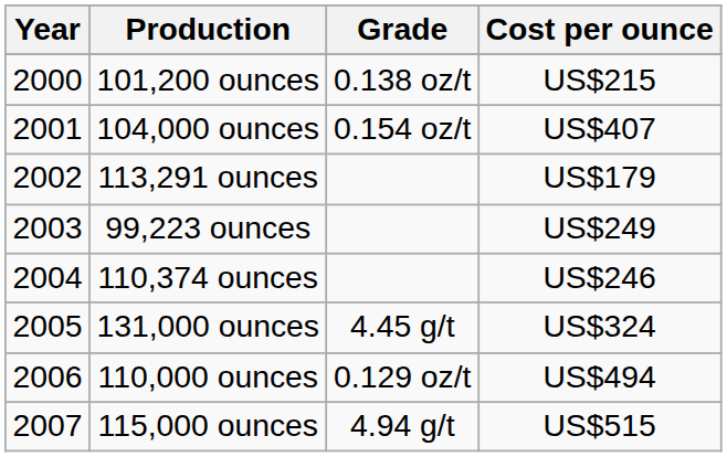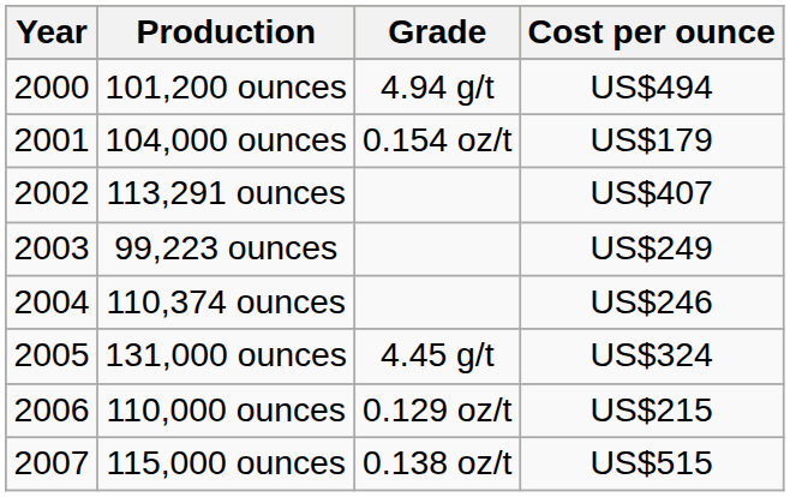101,200 ounces | Grade: 0.138 oz/t -> 4.94 g/t
101,200 ounces | Cost per ounce: US$215 -> US$494
104,000 ounces | Cost per ounce: US$407 -> US$179
113,291 ounces | Cost per ounce: US$179 -> US$407
110,000 ounces | Cost per ounce: US$494 -> US$215
115,000 ounces | Grade: 4.94 g/t -> 0.138 oz/t
